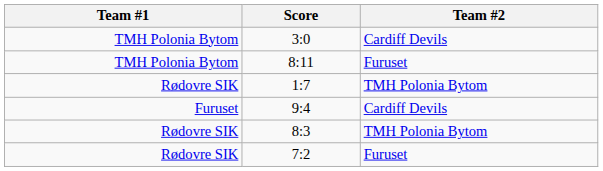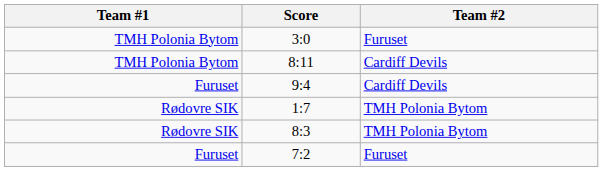3:0 | Team #2: Cardiff Devils -> Furuset
8:11 | Team #2: Furuset -> Cardiff Devils
rows swapped: 9:4 <-> 1:7
7:2 | Team #1: Rødovre SIK -> Furuset
